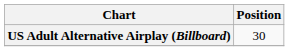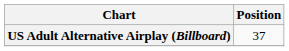US Adult Alternative Airplay (Billboard) | Position: 30 -> 37
